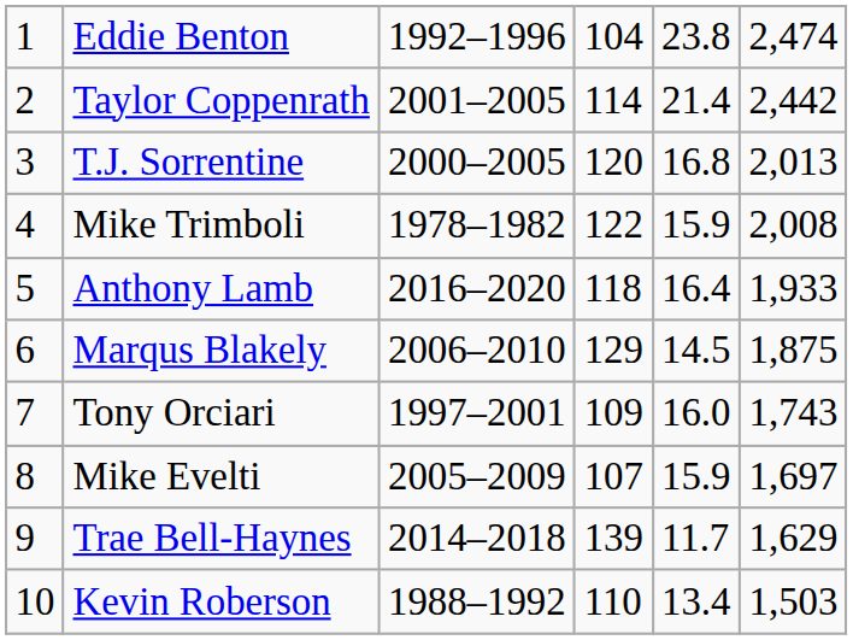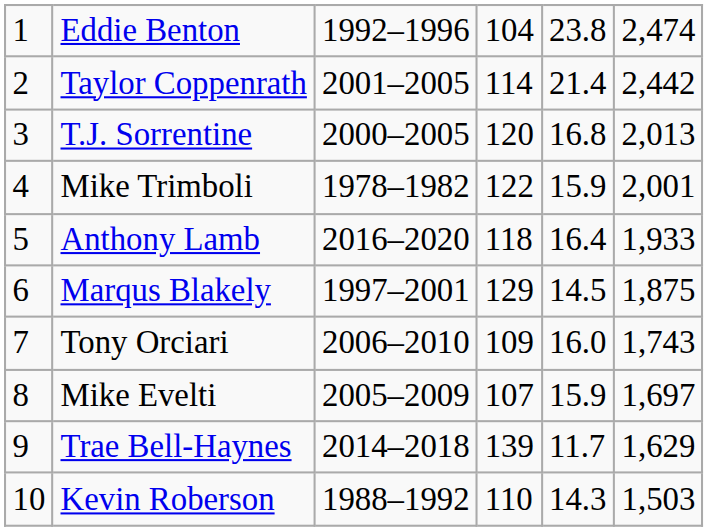Mike Trimboli | column 6: 2,008 -> 2,001
Marqus Blakely | column 3: 2006–2010 -> 1997–2001
Tony Orciari | column 3: 1997–2001 -> 2006–2010
Kevin Roberson | column 5: 13.4 -> 14.3
